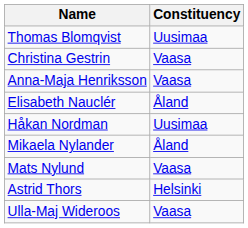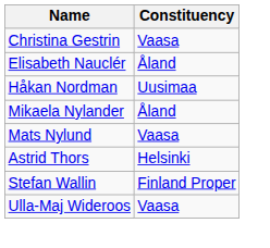- row: Thomas Blomqvist | Uusimaa
- row: Anna-Maja Henriksson | Vaasa
+ row: Stefan Wallin | Finland Proper
